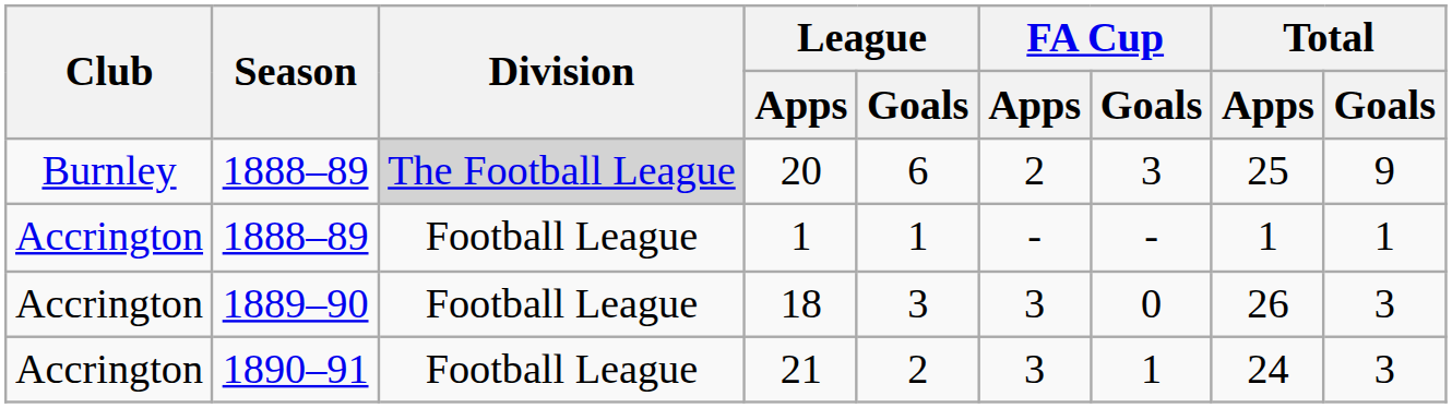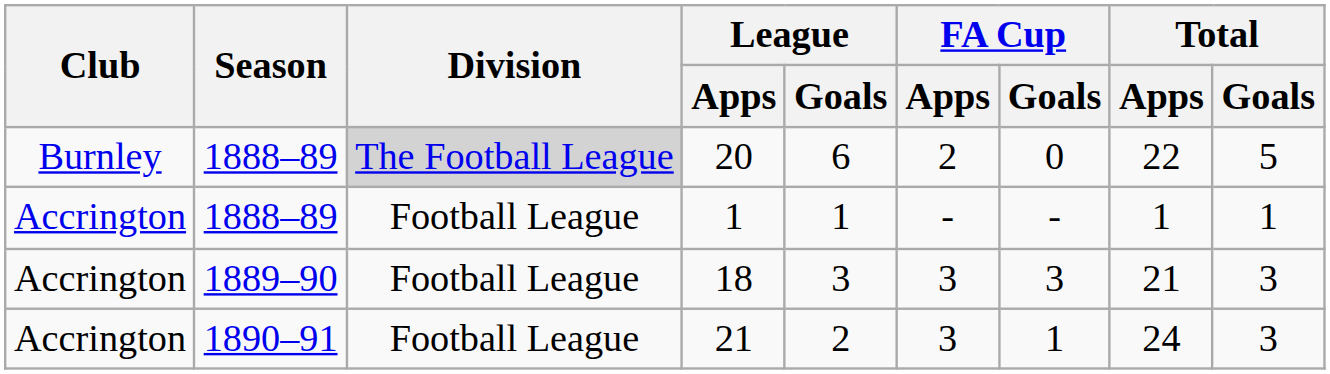20 | FA Cup / Goals: 3 -> 0
20 | Total / Apps: 25 -> 22
20 | Total / Goals: 9 -> 5
18 | FA Cup / Goals: 0 -> 3
18 | Total / Apps: 26 -> 21
